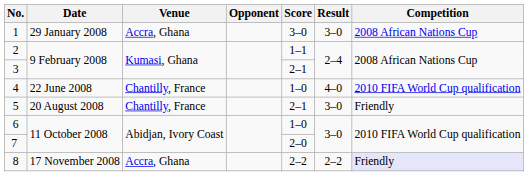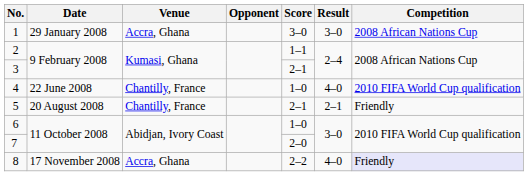5 | Result: 3–0 -> 2–1
8 | Result: 2–2 -> 4–0
